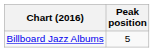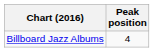Billboard Jazz Albums | Peak position: 5 -> 4
